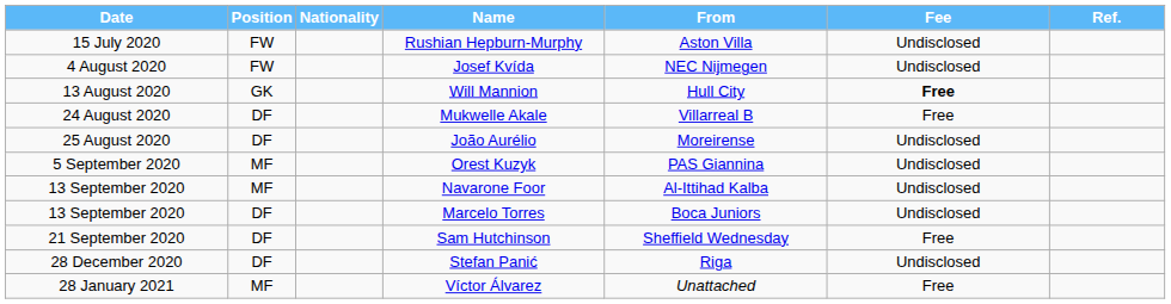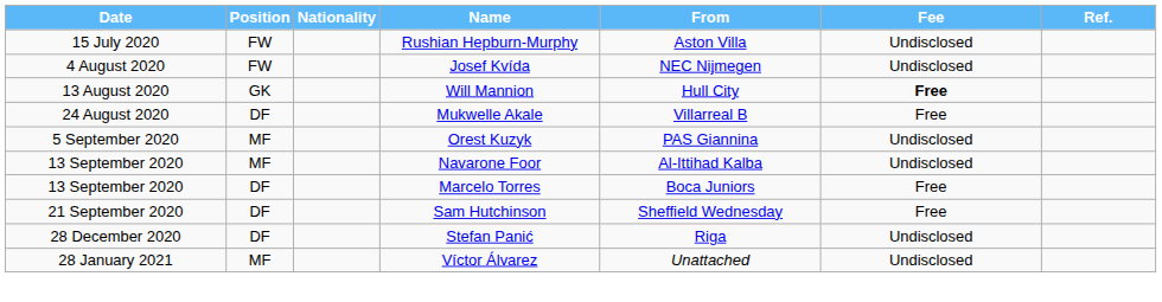- row: 25 August 2020 | DF | João Aurélio | Moreirense | Undisclosed
Marcelo Torres | Fee: Undisclosed -> Free
Víctor Álvarez | Fee: Free -> Undisclosed
